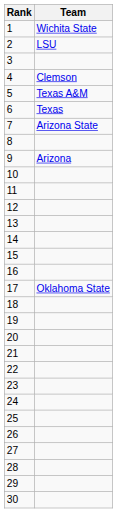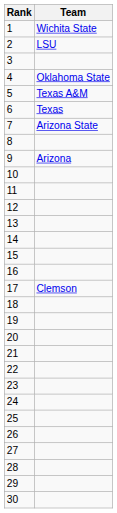4 | Team: Clemson -> Oklahoma State
17 | Team: Oklahoma State -> Clemson
